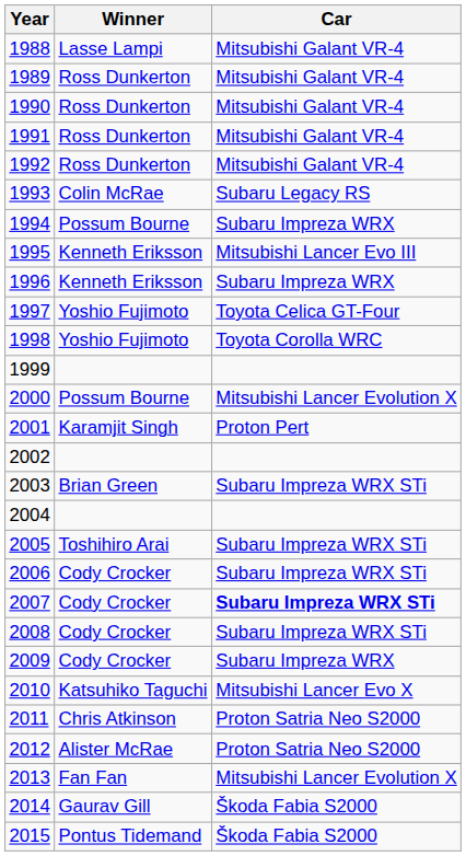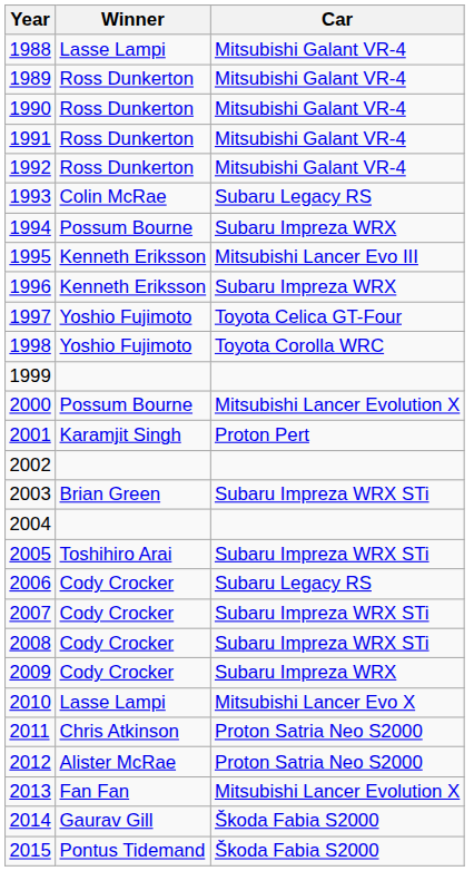2006 | Car: Subaru Impreza WRX STi -> Subaru Legacy RS
2007 | Car: bold -> normal
2010 | Winner: Katsuhiko Taguchi -> Lasse Lampi
